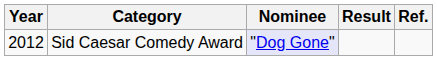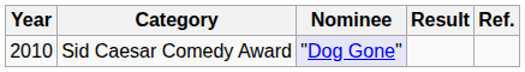Sid Caesar Comedy Award | Year: 2012 -> 2010
